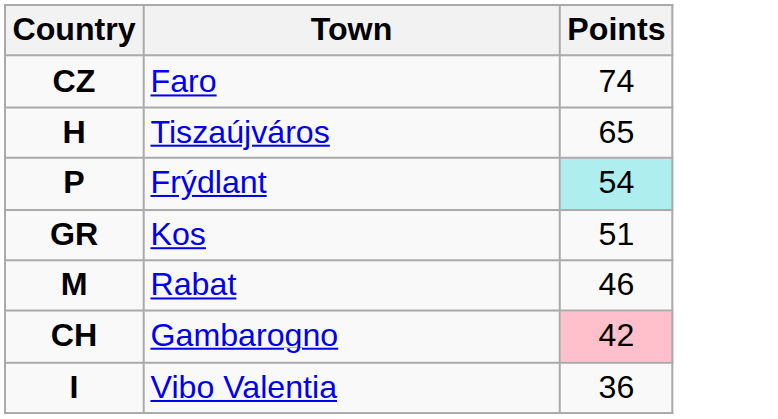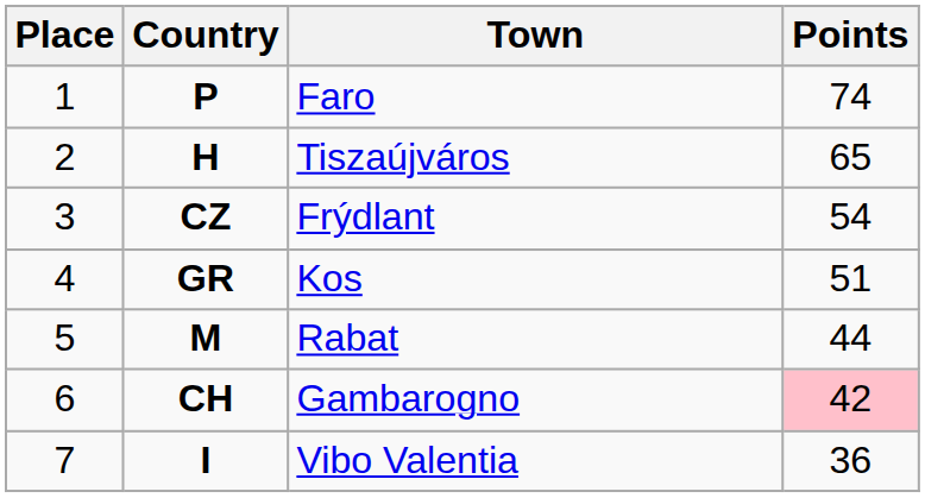+ column: Place | 1 | 2 | 3 | 4 | 5 | 6 | 7
Faro | Country: CZ -> P
Frýdlant | Country: P -> CZ
Frýdlant | Points: paleturquoise background -> no background
Rabat | Points: 46 -> 44
